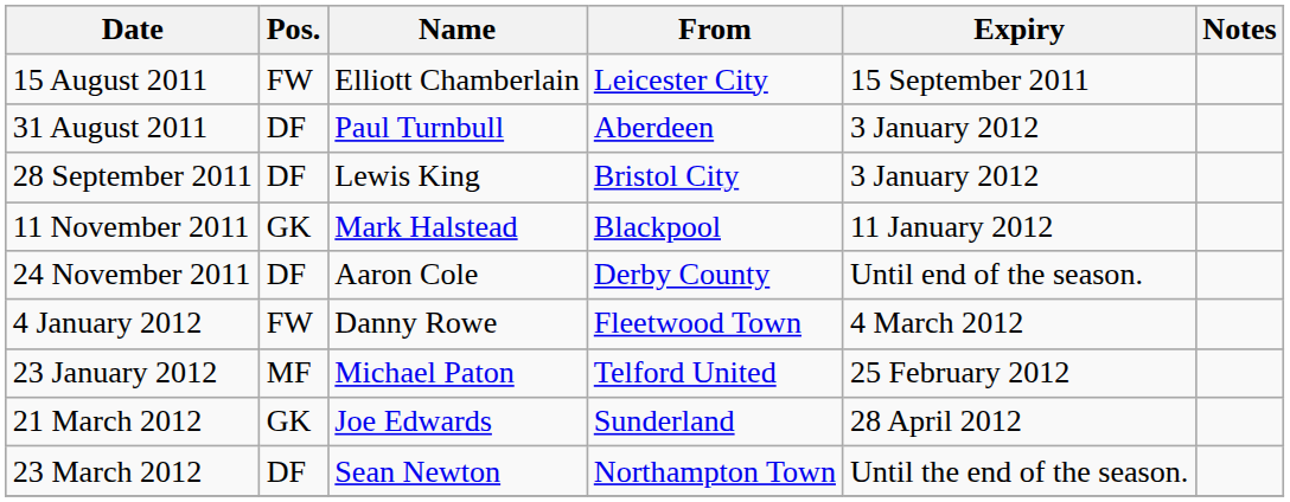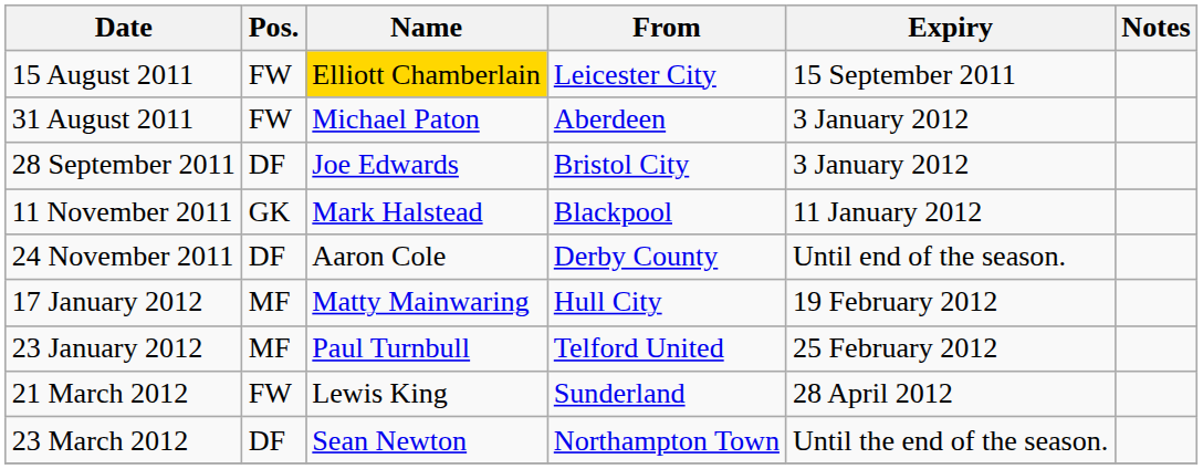15 August 2011 | Name: no background -> gold background
31 August 2011 | Pos.: DF -> FW
31 August 2011 | Name: Paul Turnbull -> Michael Paton
28 September 2011 | Name: Lewis King -> Joe Edwards
- row: 4 January 2012 | FW | Danny Rowe | Fleetwood Town | 4 March 2012
+ row: 17 January 2012 | MF | Matty Mainwaring | Hull City | 19 February 2012
23 January 2012 | Name: Michael Paton -> Paul Turnbull
21 March 2012 | Pos.: GK -> FW
21 March 2012 | Name: Joe Edwards -> Lewis King
